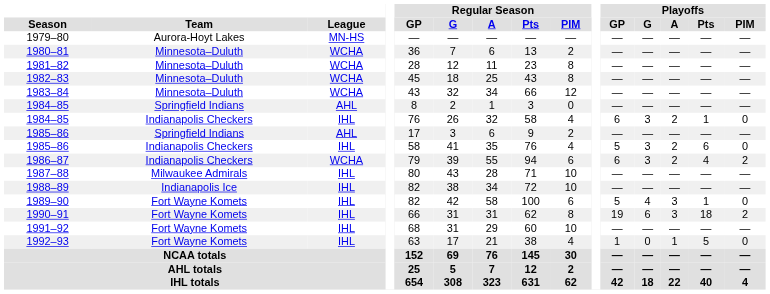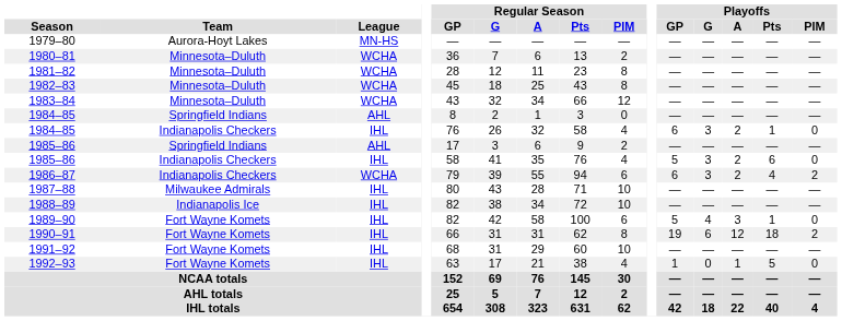1990–91 | Playoffs / A: 3 -> 12
